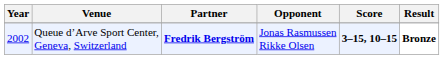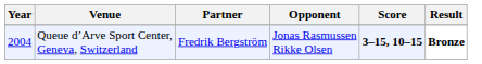Queue d’Arve Sport Center, Geneva, Switzerland | Year: 2002 -> 2004
Queue d’Arve Sport Center, Geneva, Switzerland | Partner: bold -> normal
